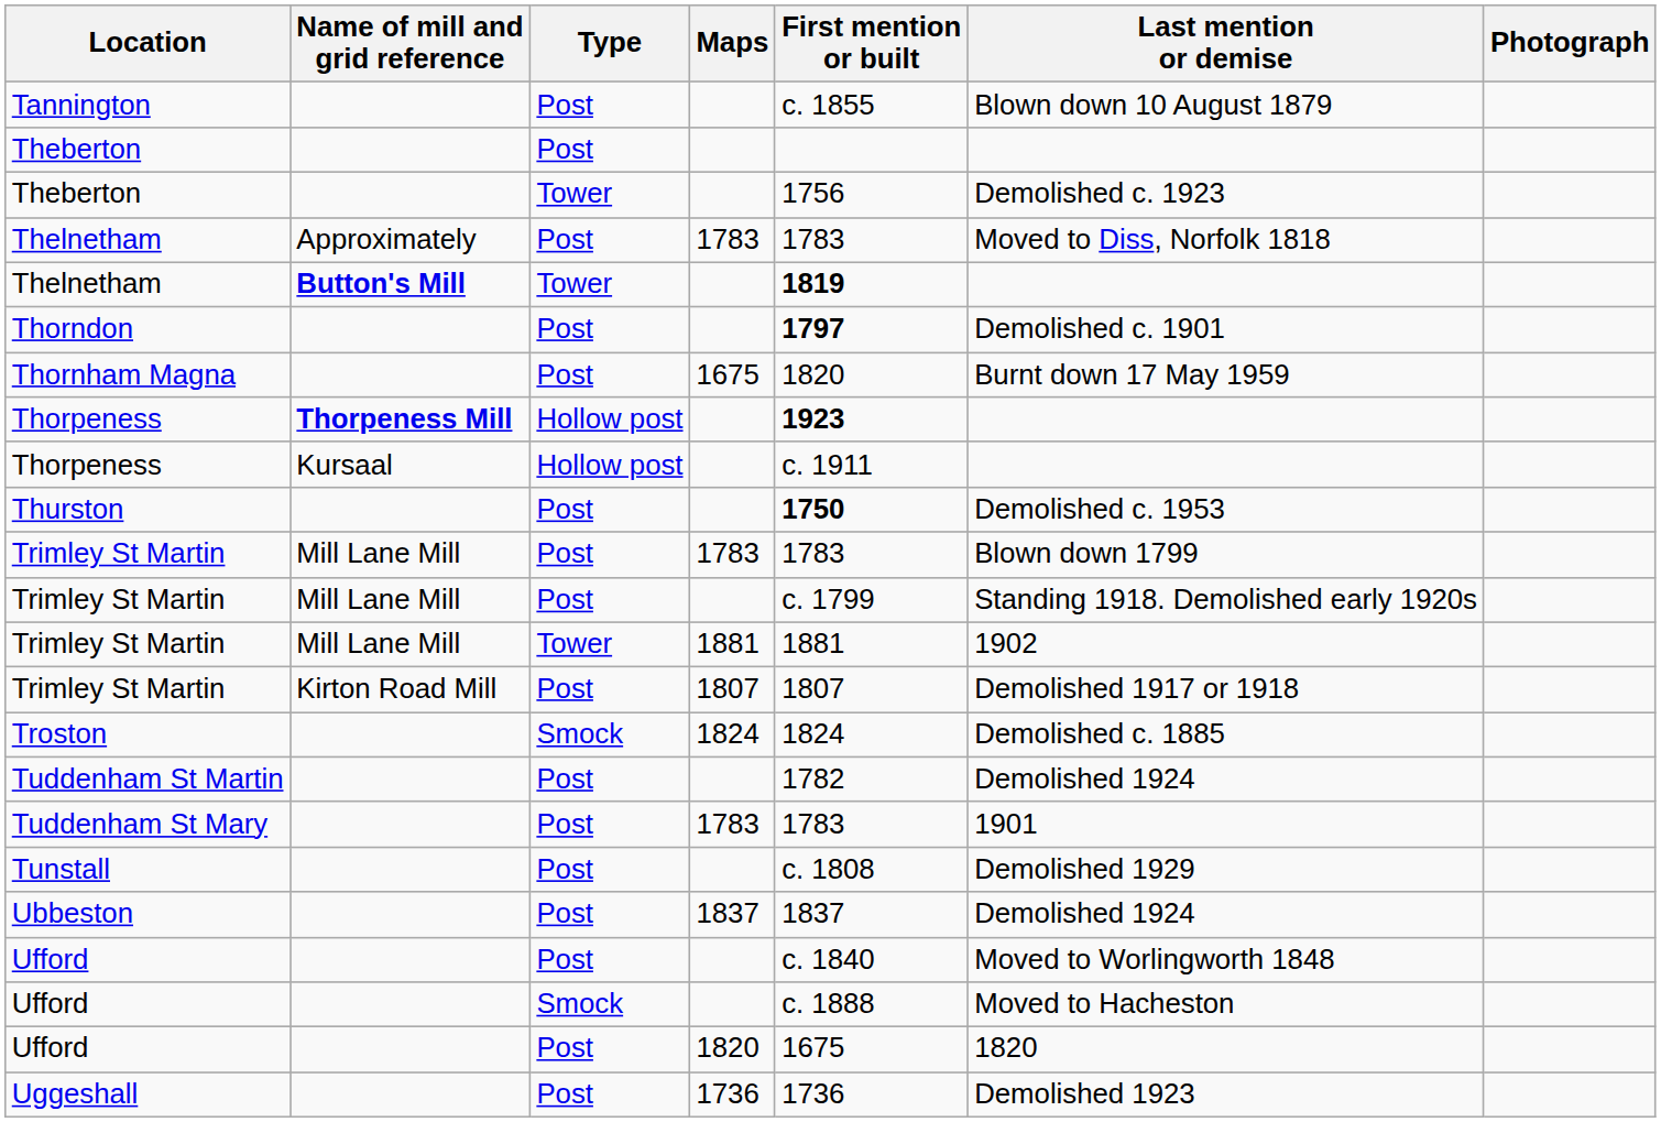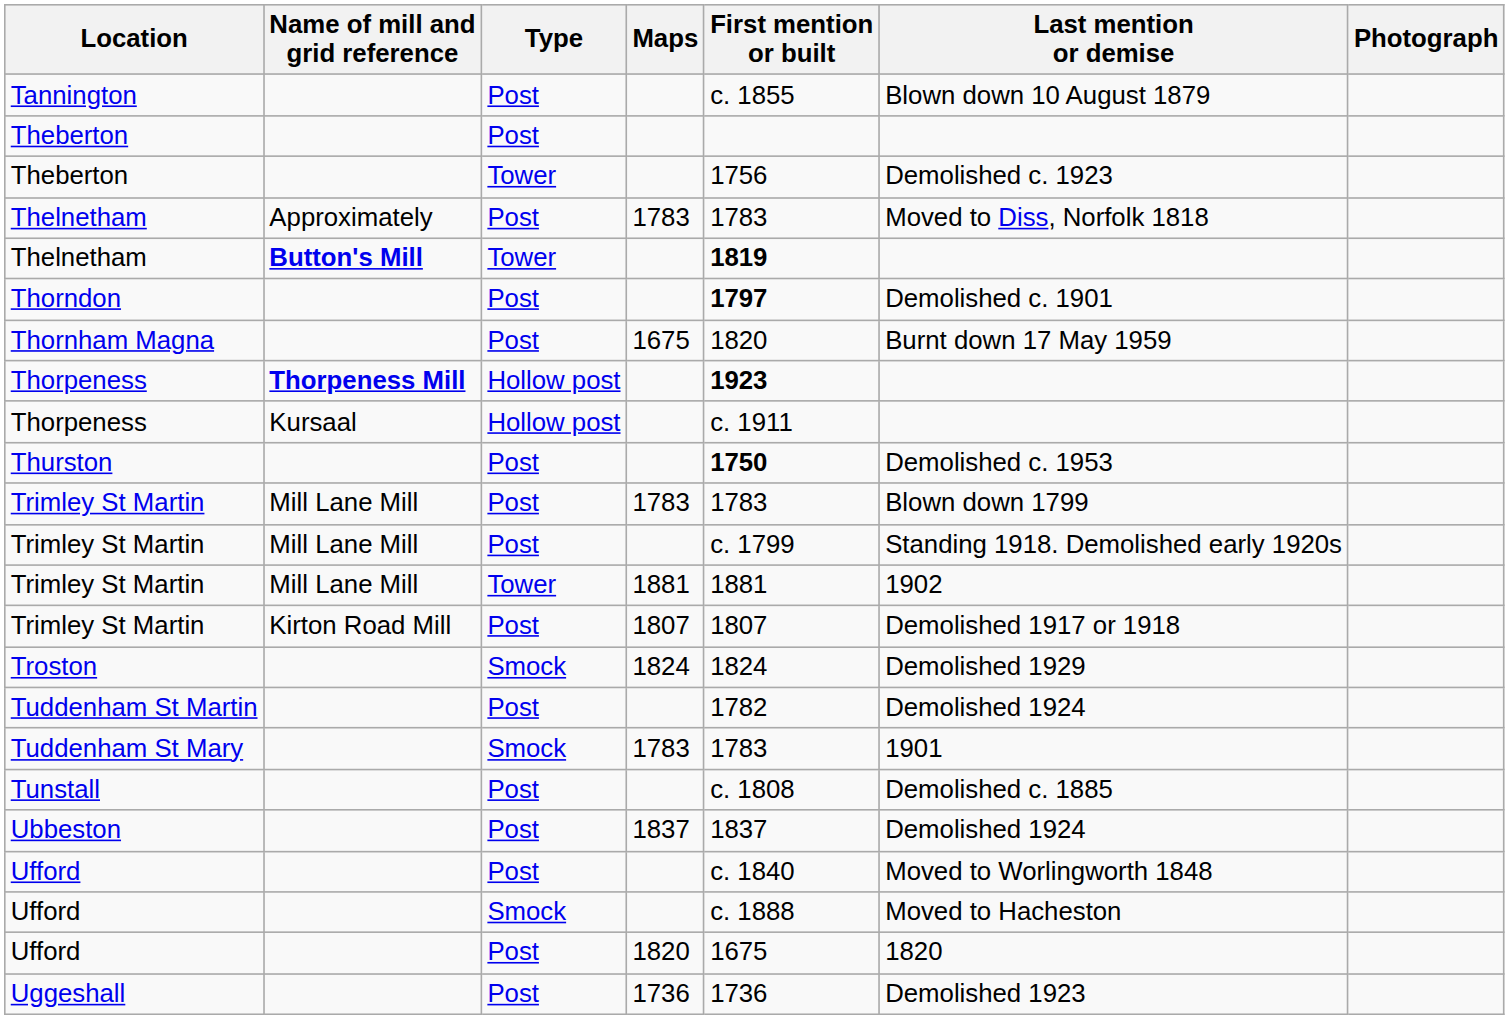Troston | Last mention or demise: Demolished c. 1885 -> Demolished 1929
Tuddenham St Mary | Type: Post -> Smock
Tunstall | Last mention or demise: Demolished 1929 -> Demolished c. 1885
